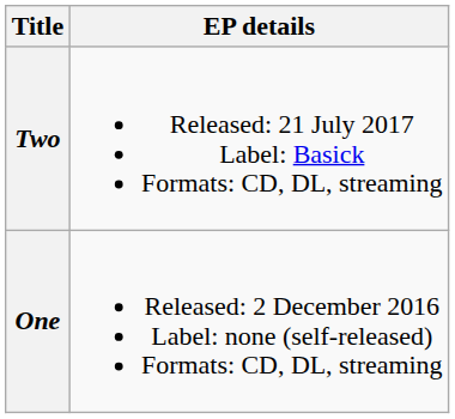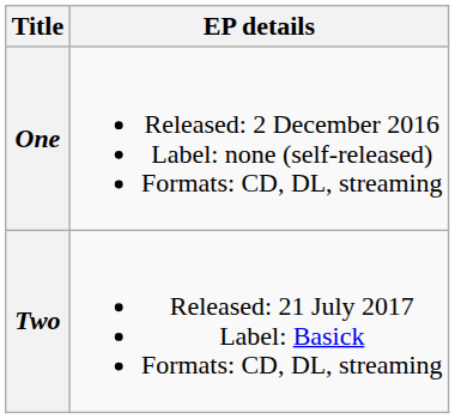rows swapped: One <-> Two
